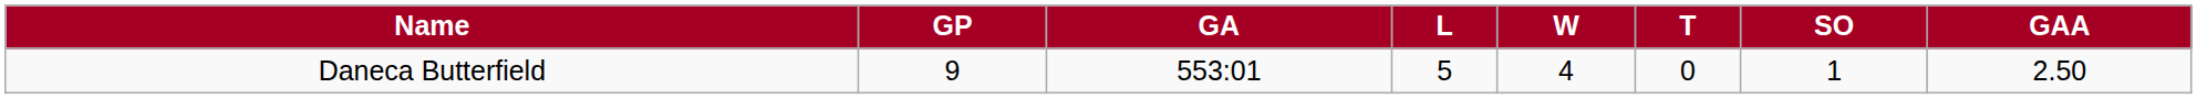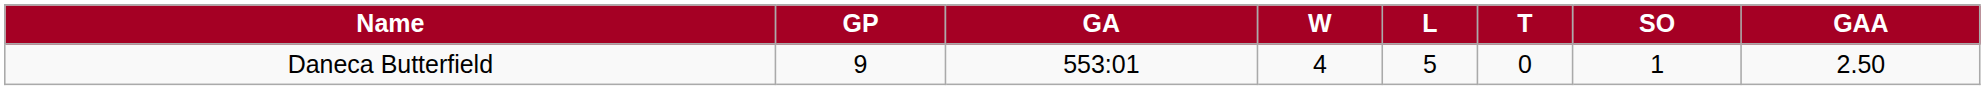columns swapped: W <-> L
